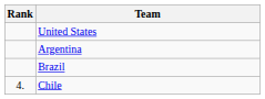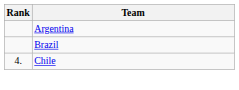- row: United States
